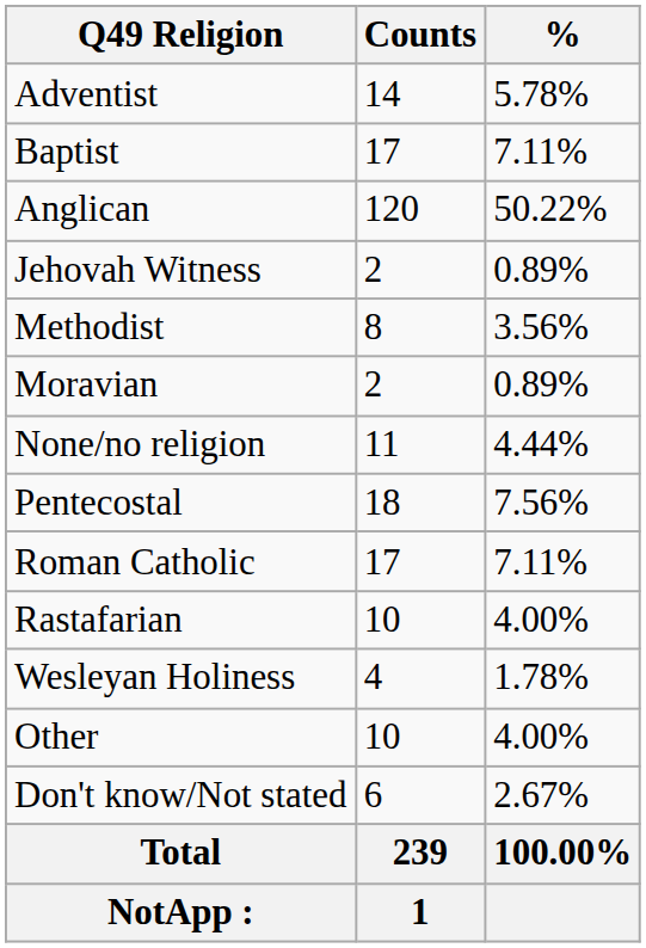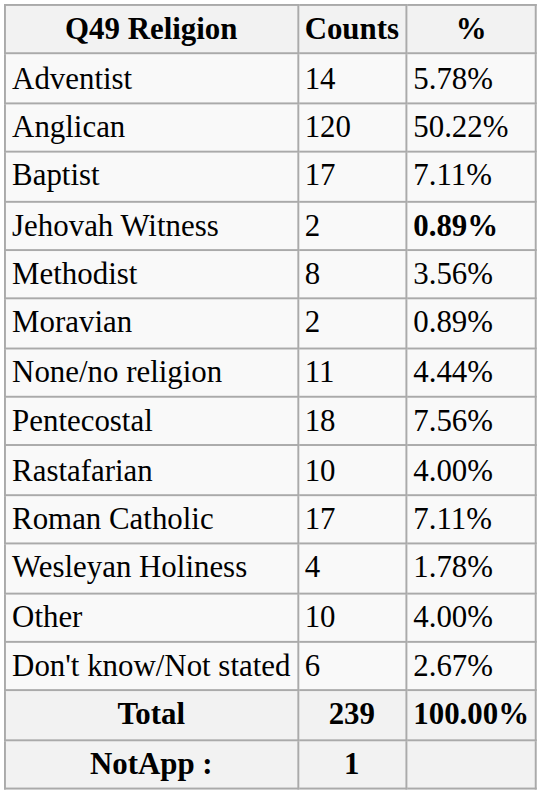rows swapped: Anglican <-> Baptist
Jehovah Witness | %: normal -> bold
rows swapped: Rastafarian <-> Roman Catholic
